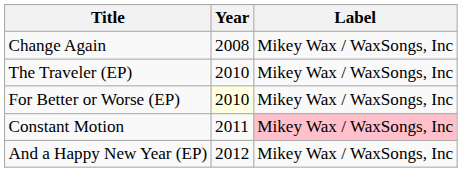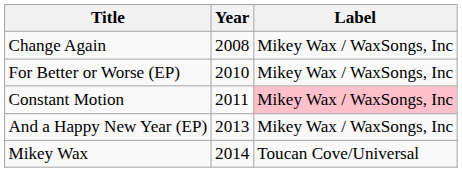- row: The Traveler (EP) | 2010 | Mikey Wax / WaxSongs, Inc
For Better or Worse (EP) | Year: lightyellow background -> no background
And a Happy New Year (EP) | Year: 2012 -> 2013
+ row: Mikey Wax | 2014 | Toucan Cove/Universal
